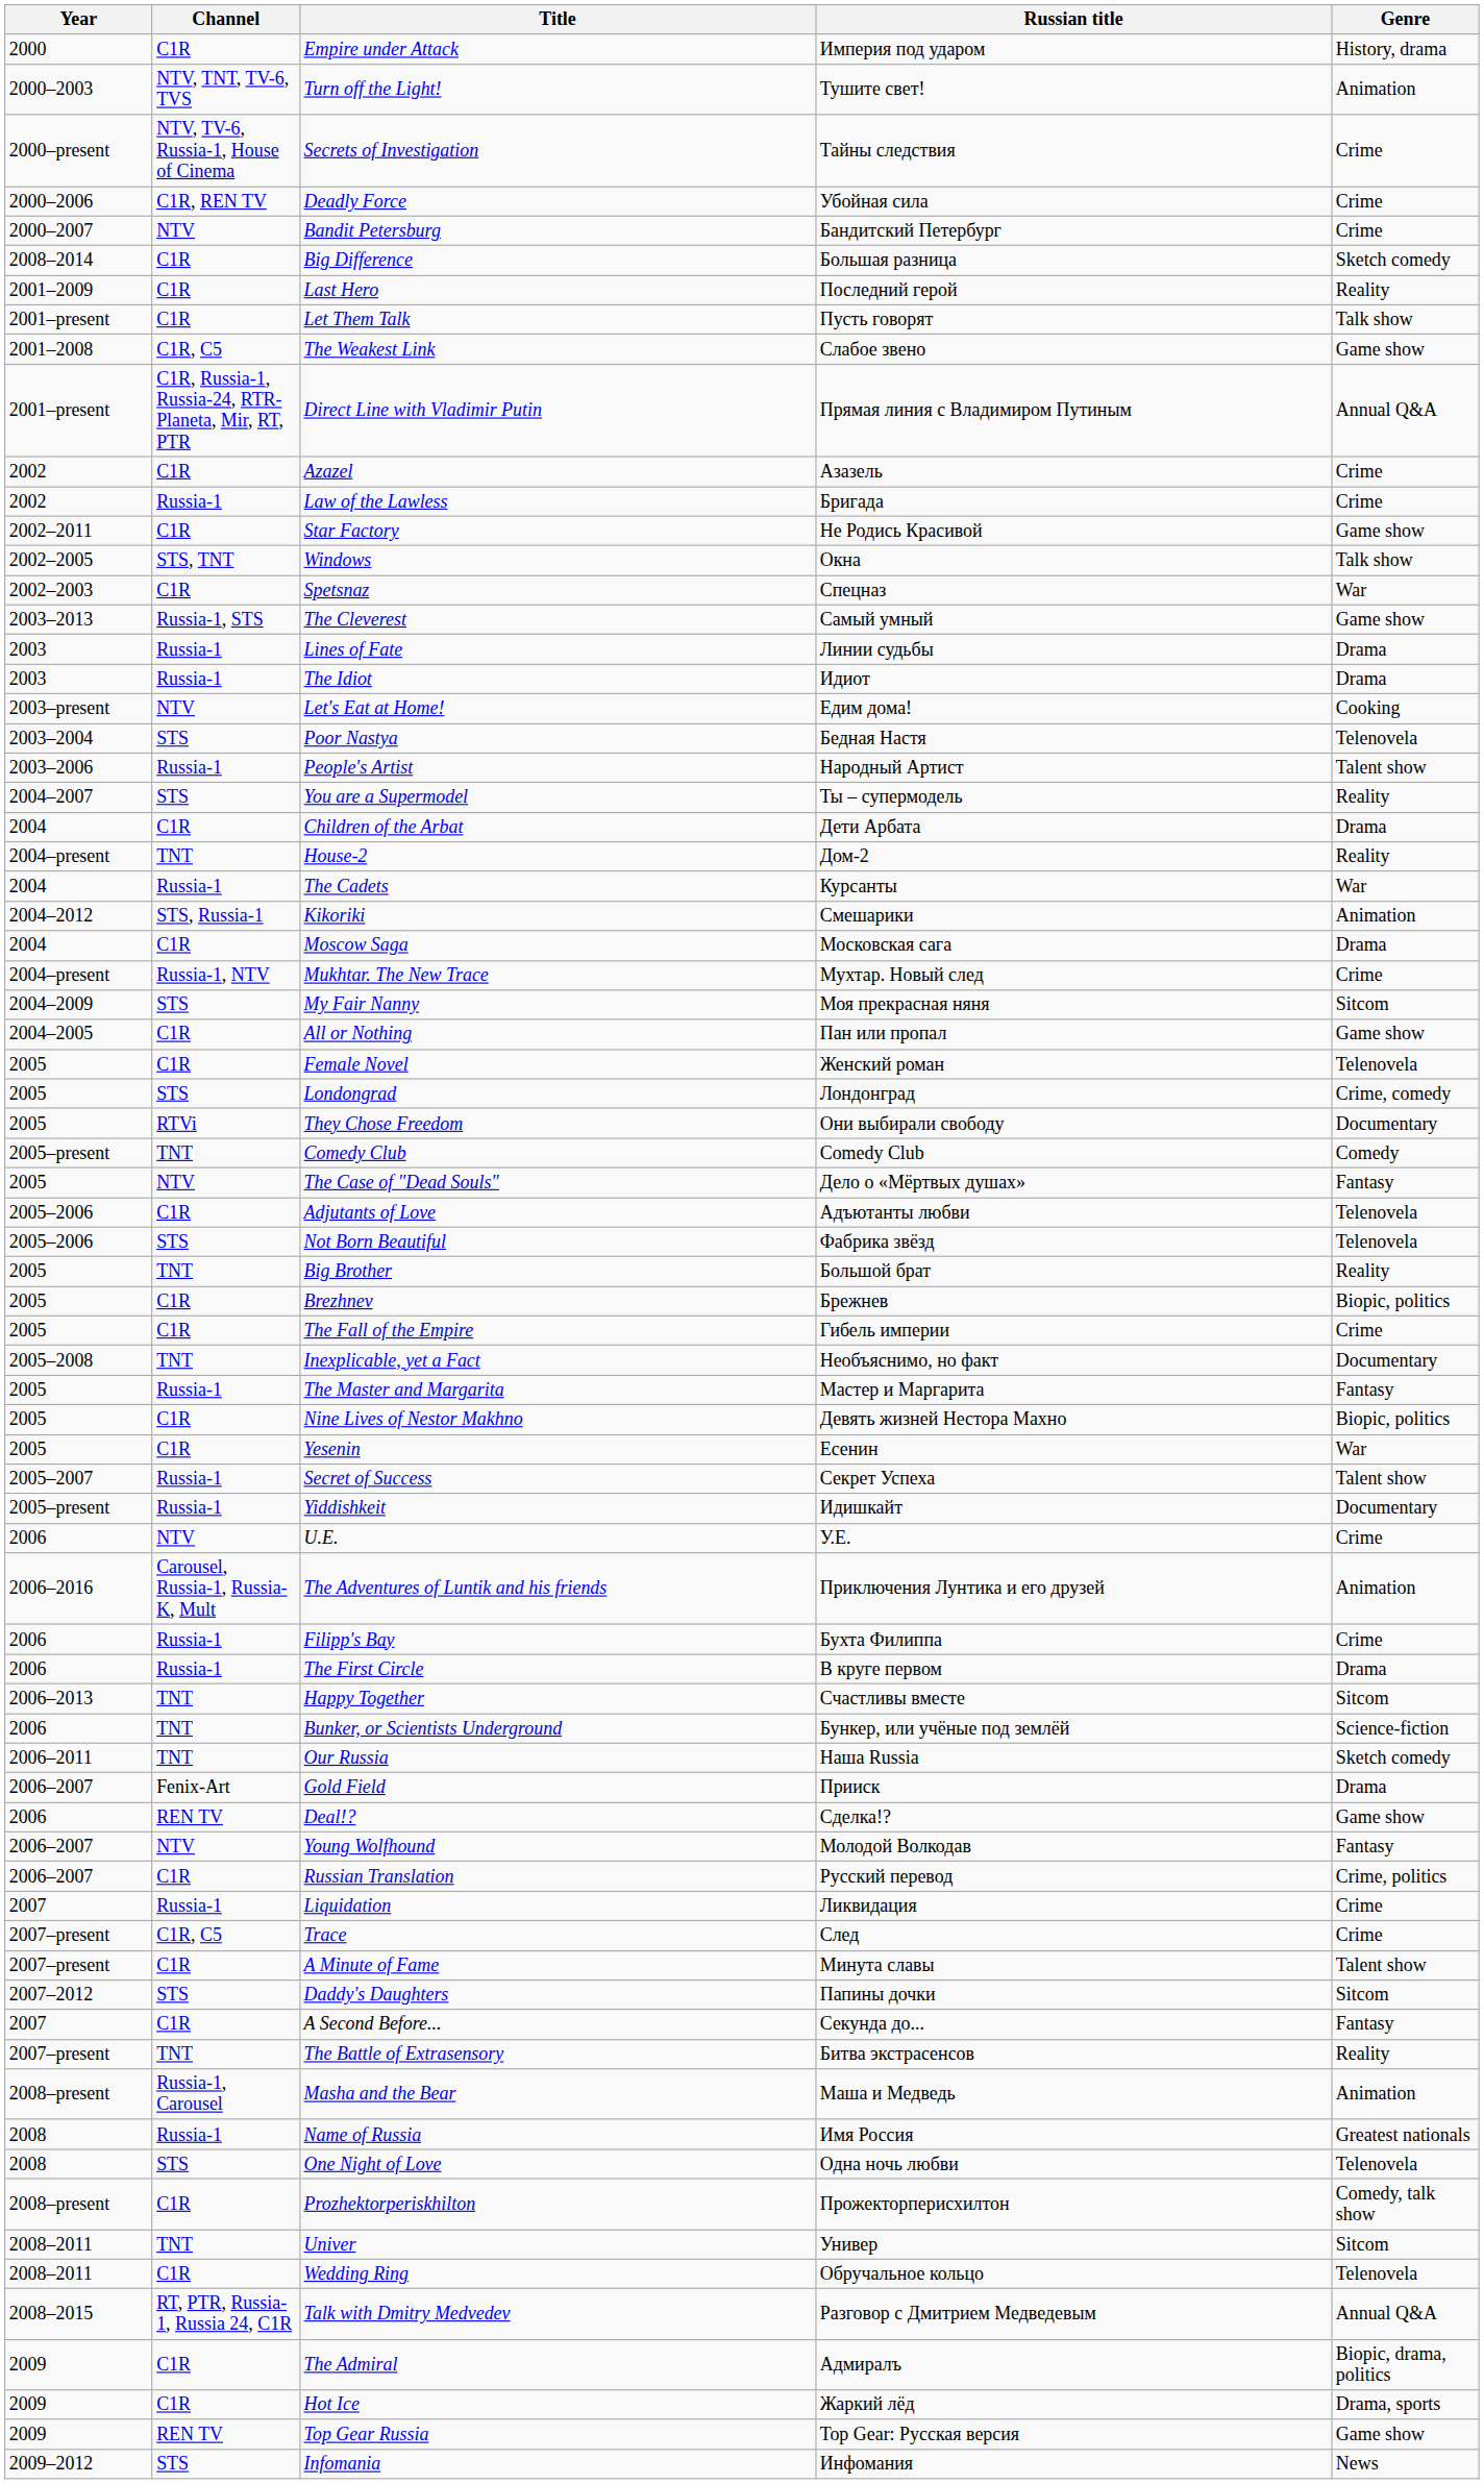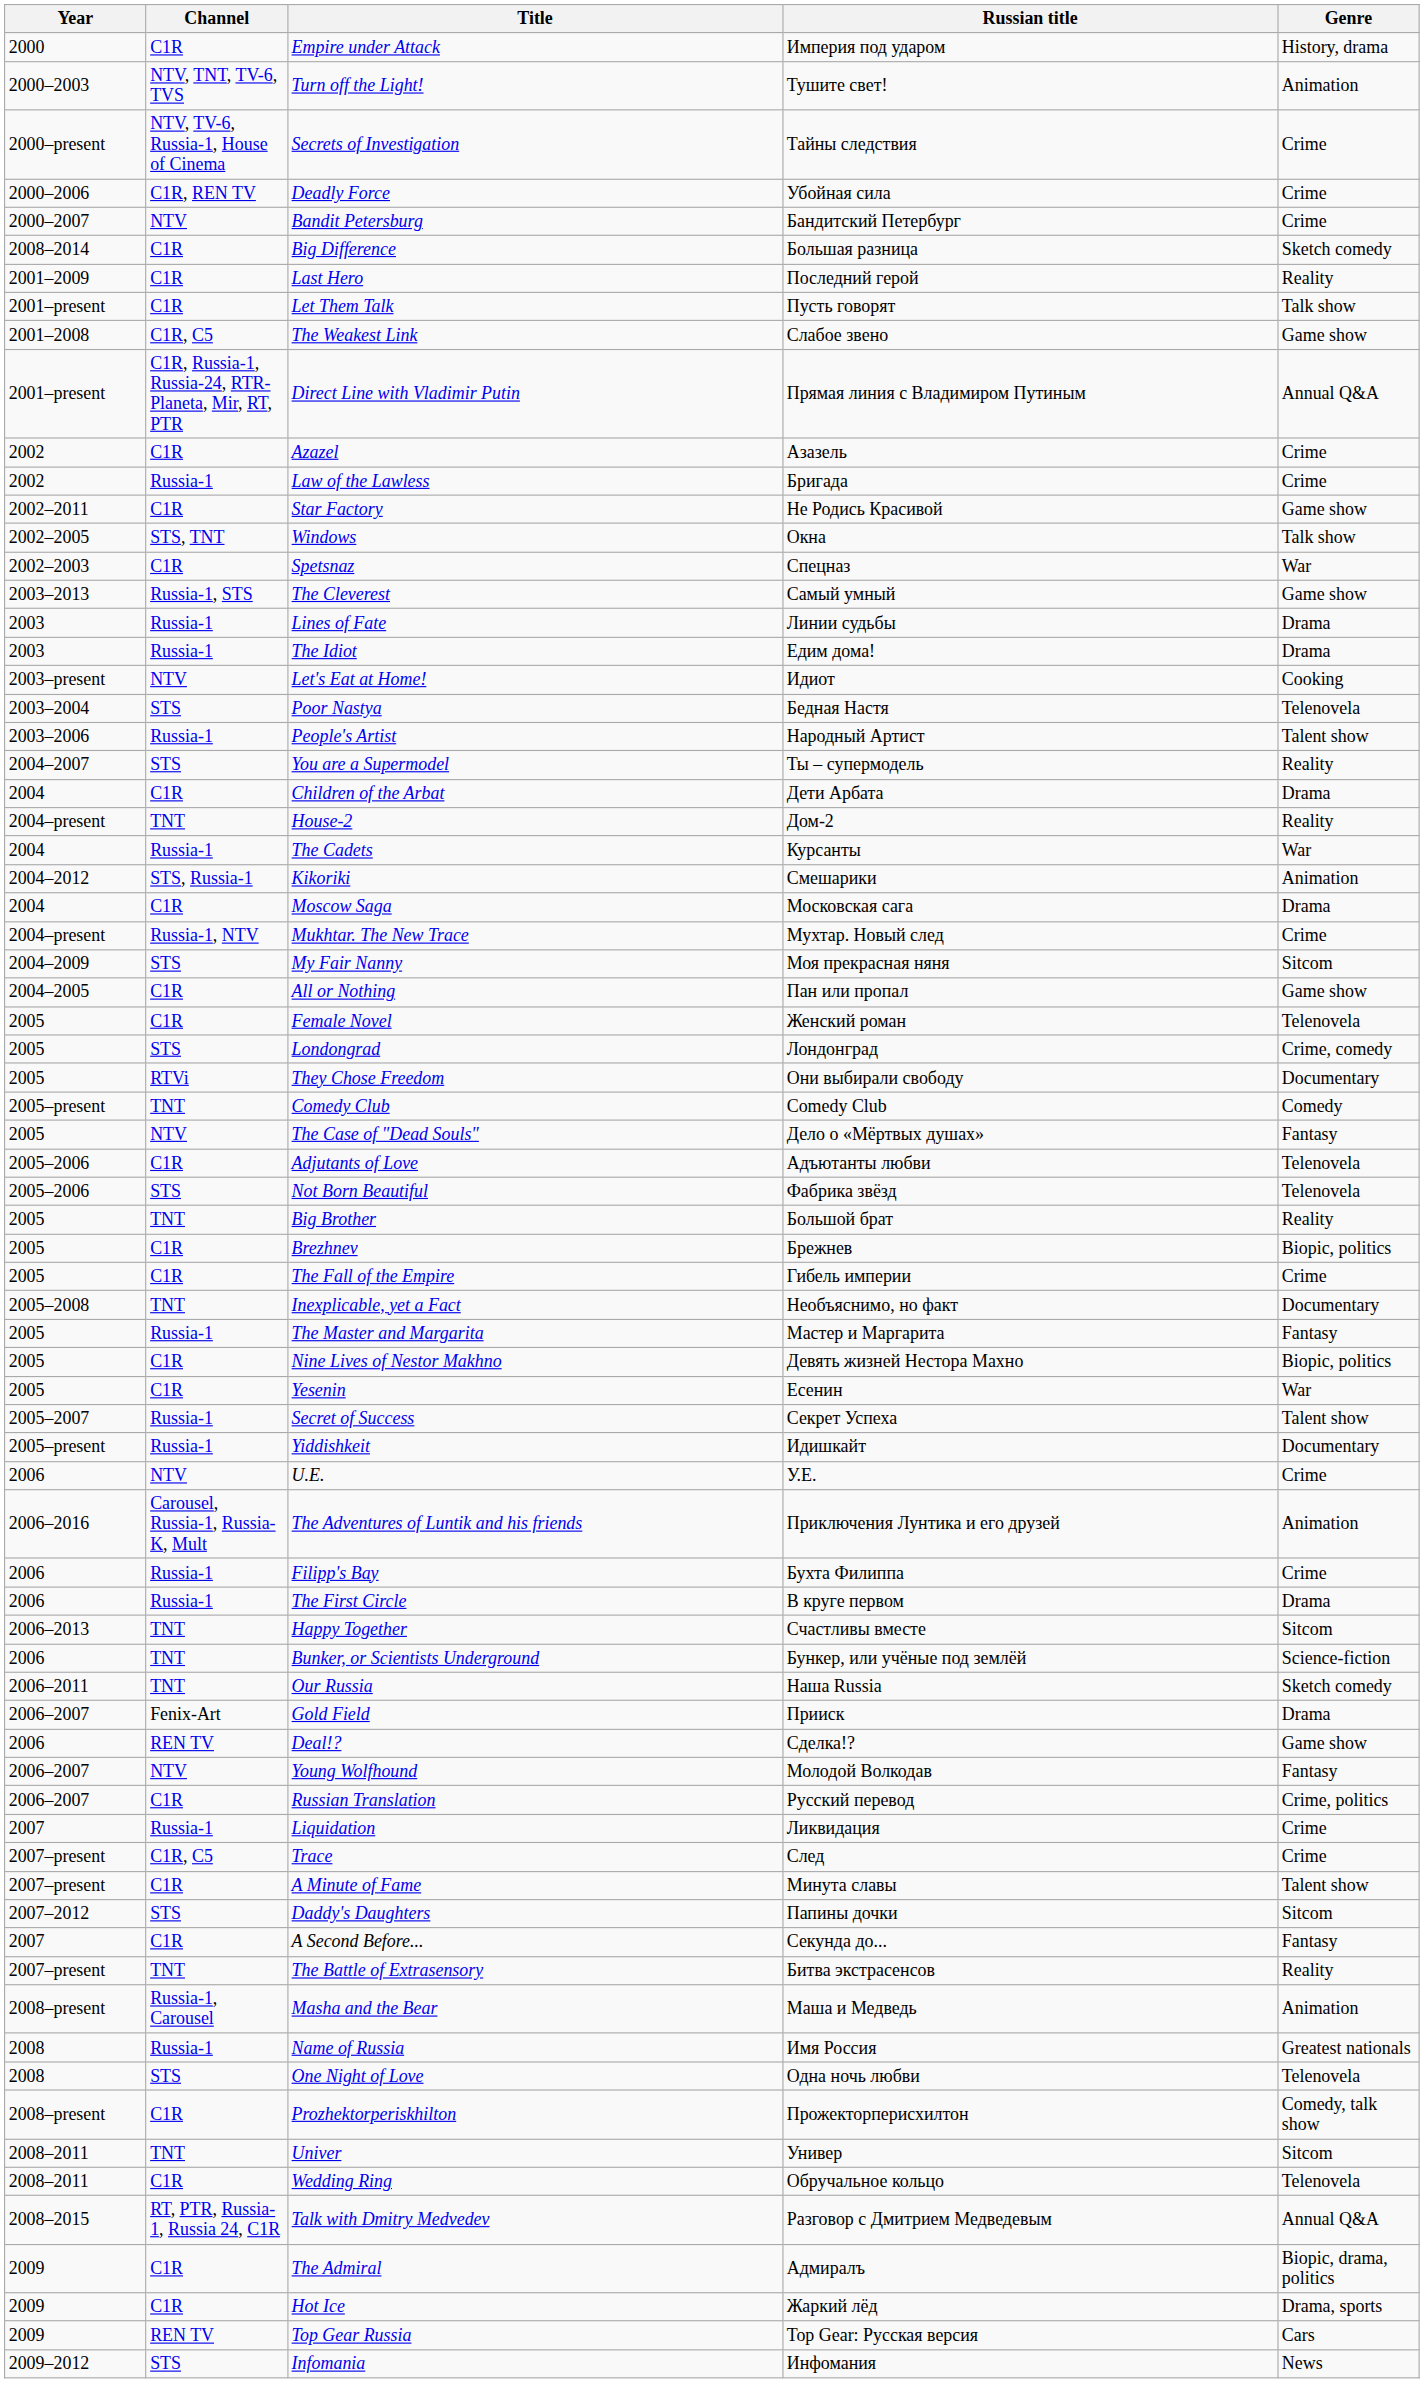The Idiot | Russian title: Идиот -> Едим дома!
Let's Eat at Home! | Russian title: Едим дома! -> Идиот
Top Gear Russia | Genre: Game show -> Cars
